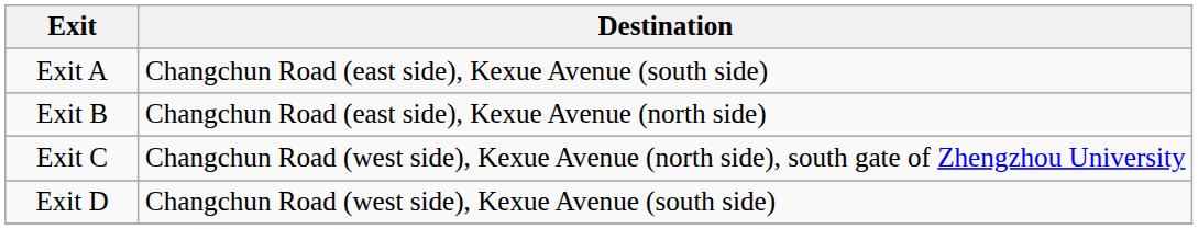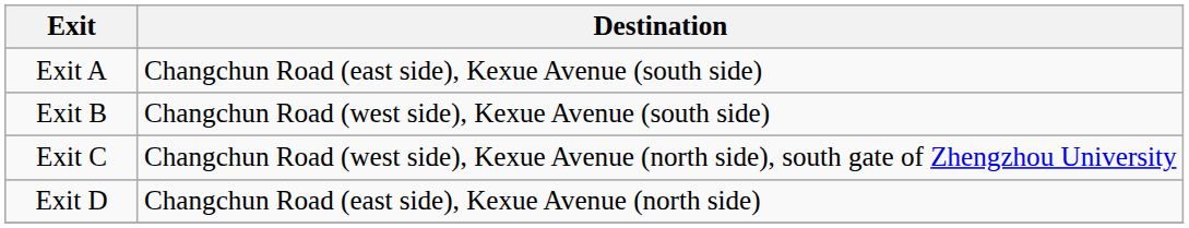Exit B | Destination: Changchun Road (east side), Kexue Avenue (north side) -> Changchun Road (west side), Kexue Avenue (south side)
Exit D | Destination: Changchun Road (west side), Kexue Avenue (south side) -> Changchun Road (east side), Kexue Avenue (north side)
